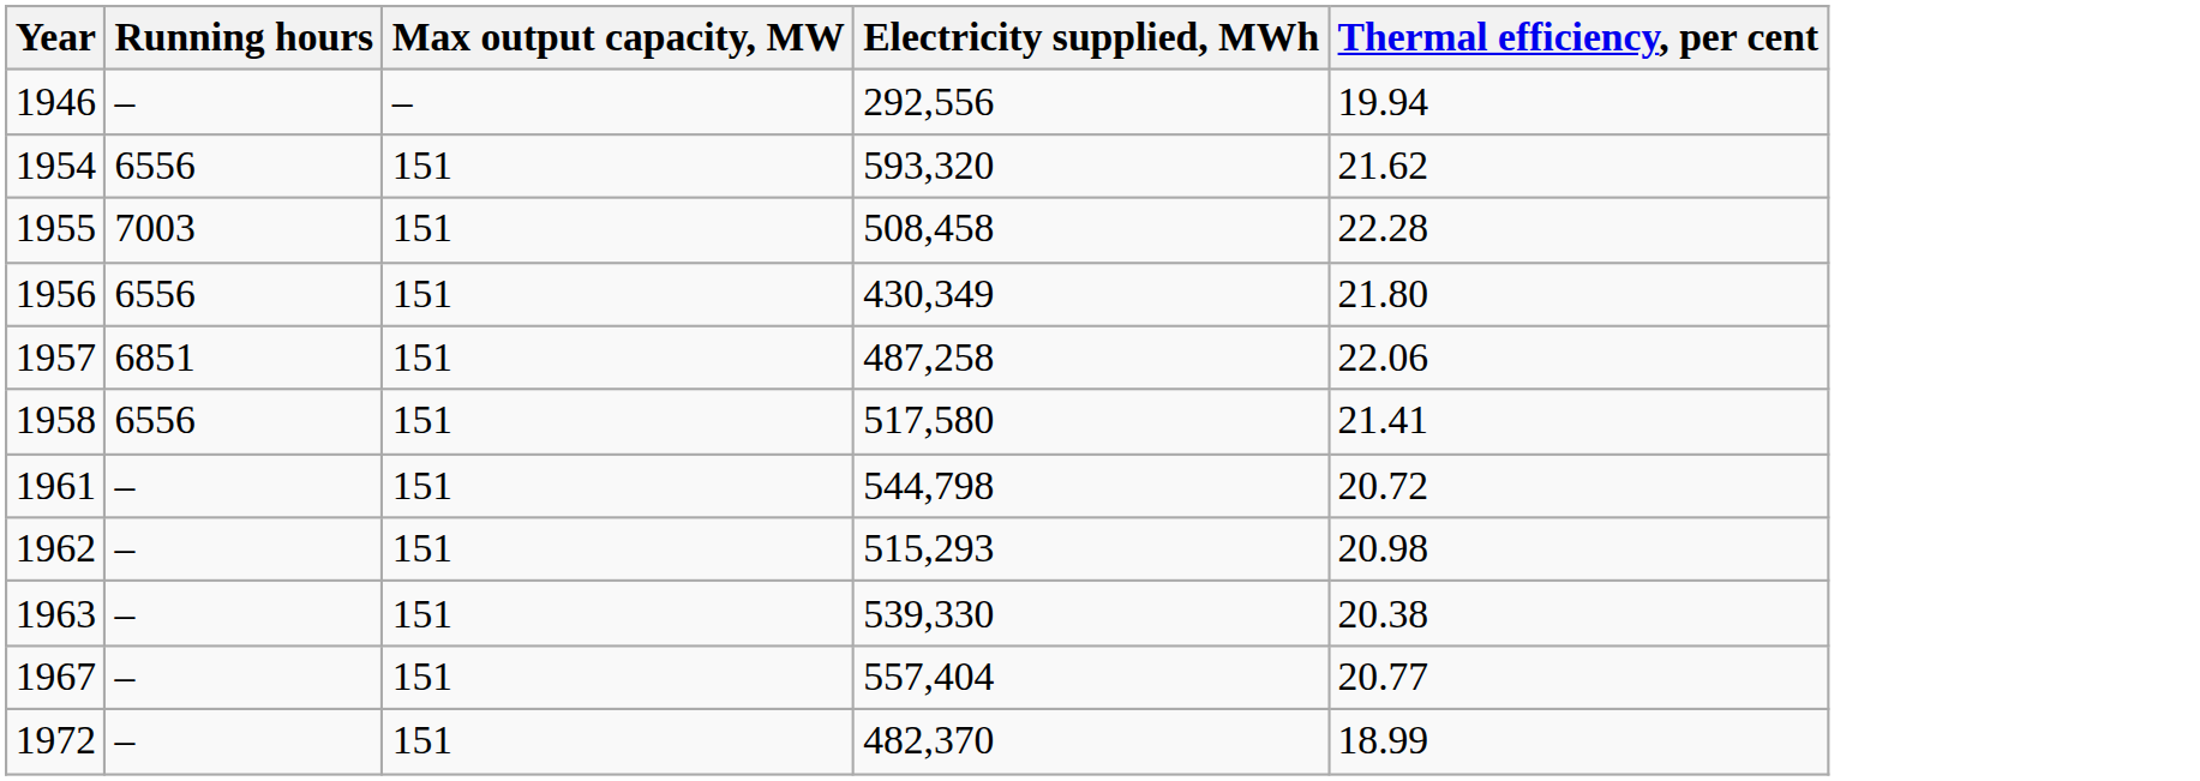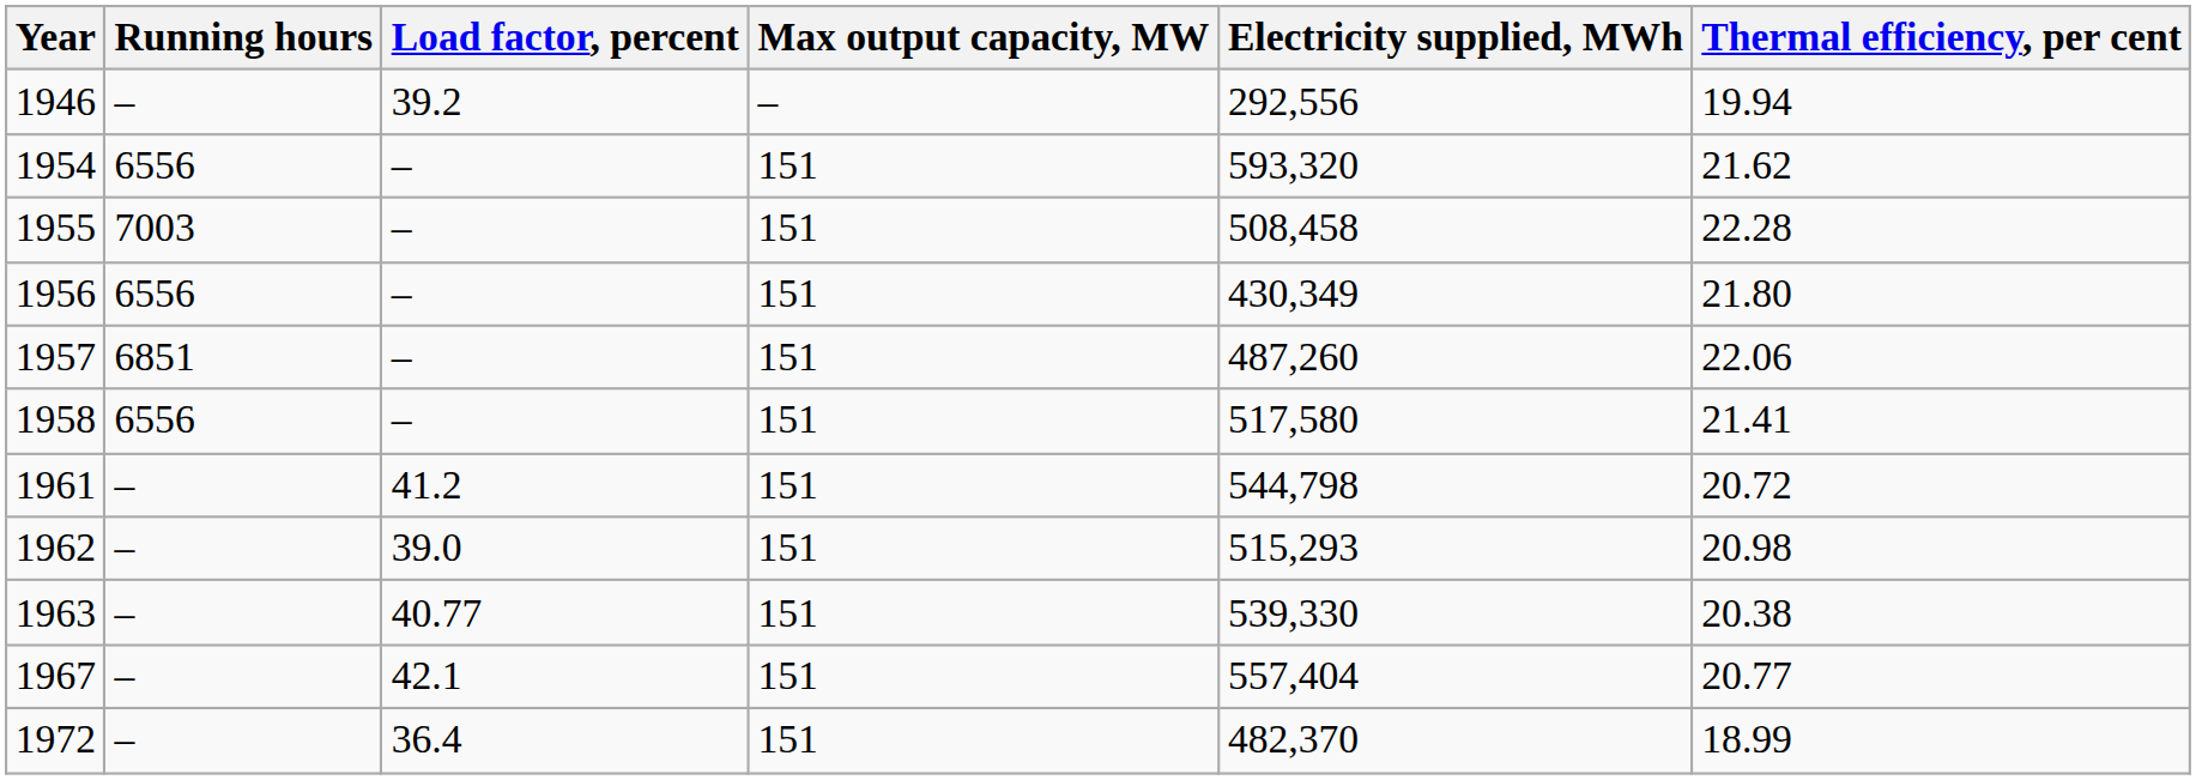+ column: Load factor, percent | 39.2 | – | – | – | – | – | 41.2 | 39.0 | 40.77 | 42.1 | 36.4
1957 | Electricity supplied, MWh: 487,258 -> 487,260
